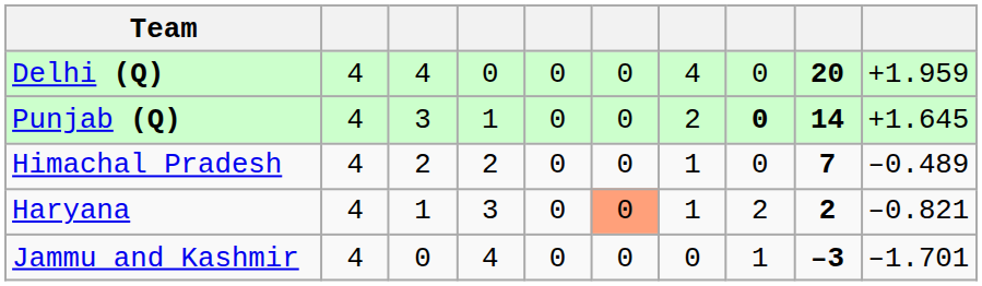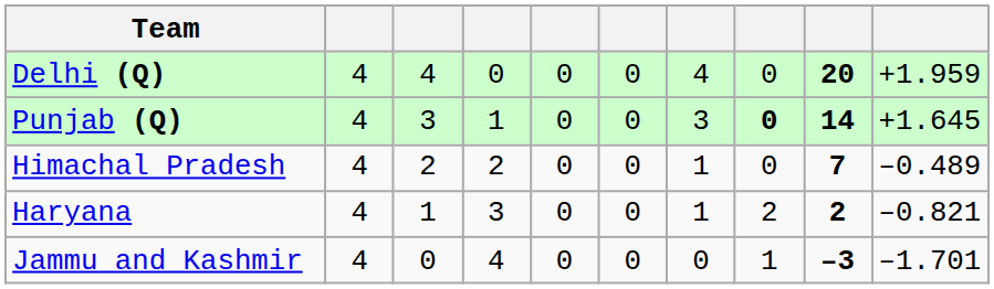Punjab (Q) | column 7: 2 -> 3
Haryana | column 6: lightsalmon background -> no background
